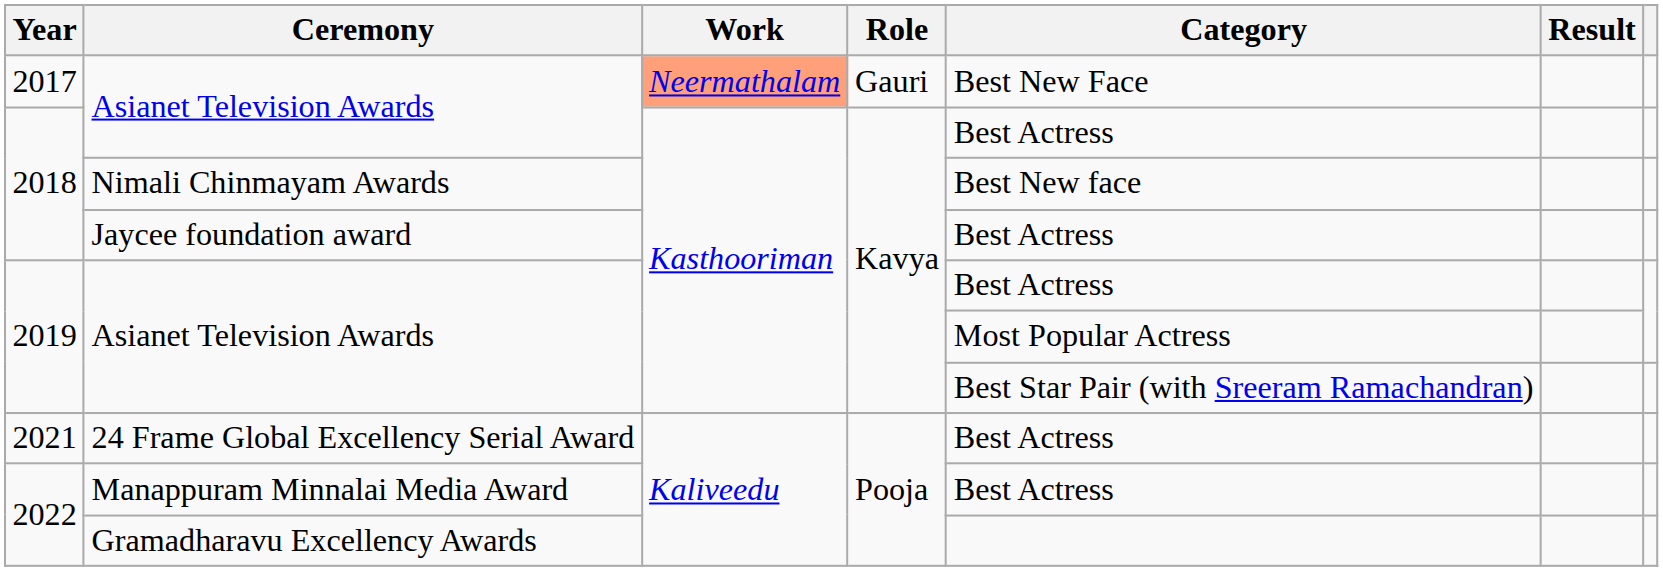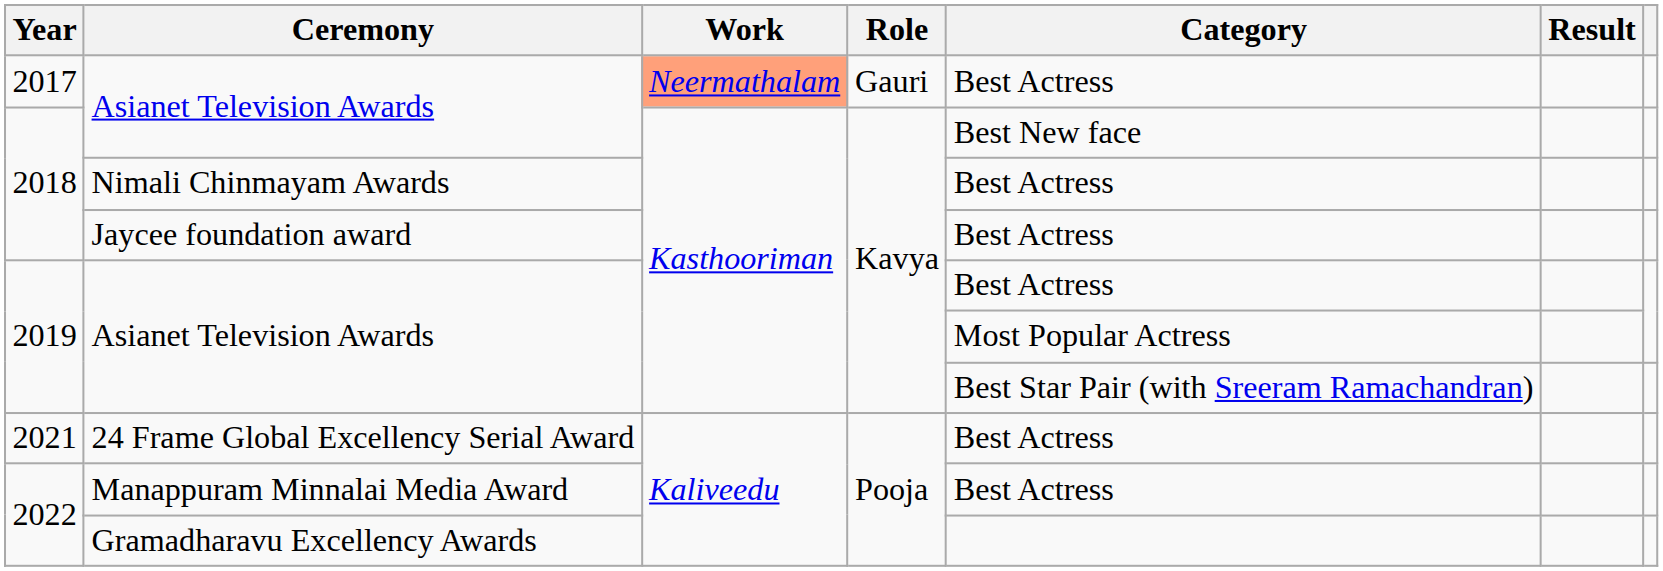2017 / Asianet Television Awards | Category: Best New Face -> Best Actress
2018 / Asianet Television Awards | Category: Best Actress -> Best New face
Nimali Chinmayam Awards | Category: Best New face -> Best Actress
